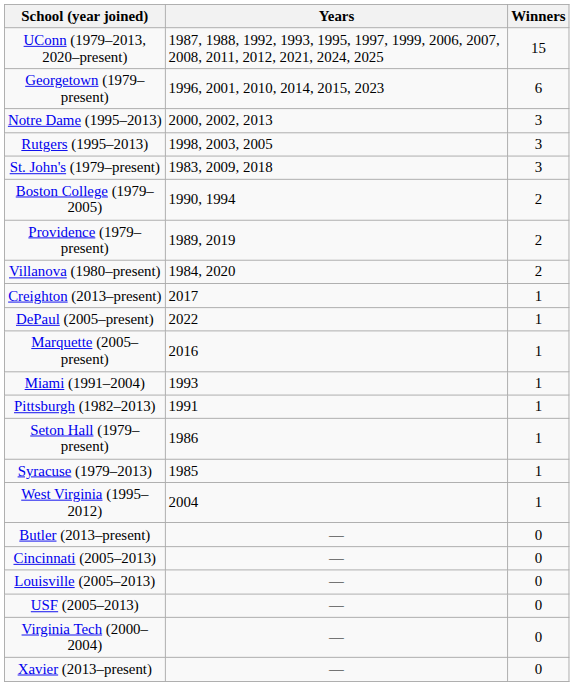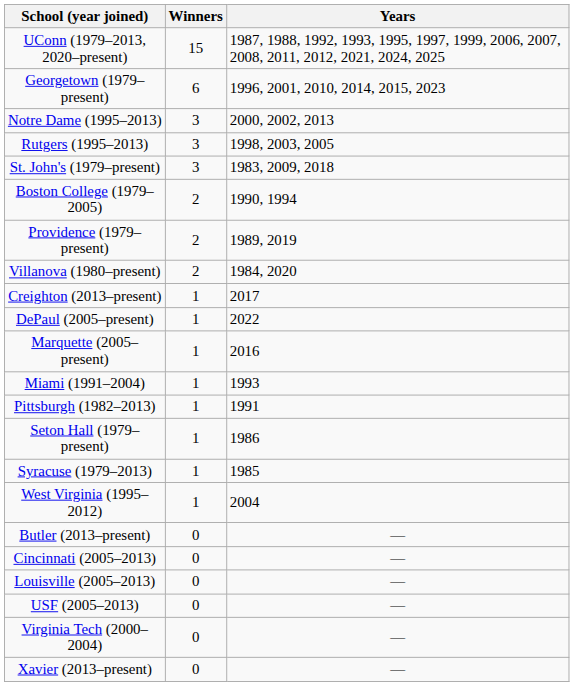columns swapped: Winners <-> Years
